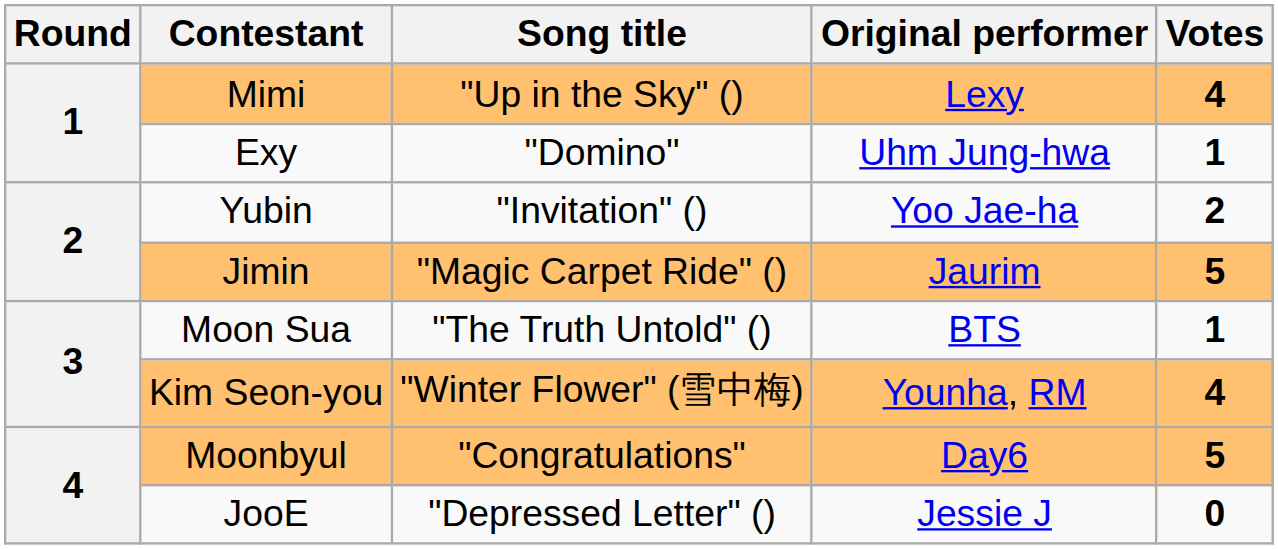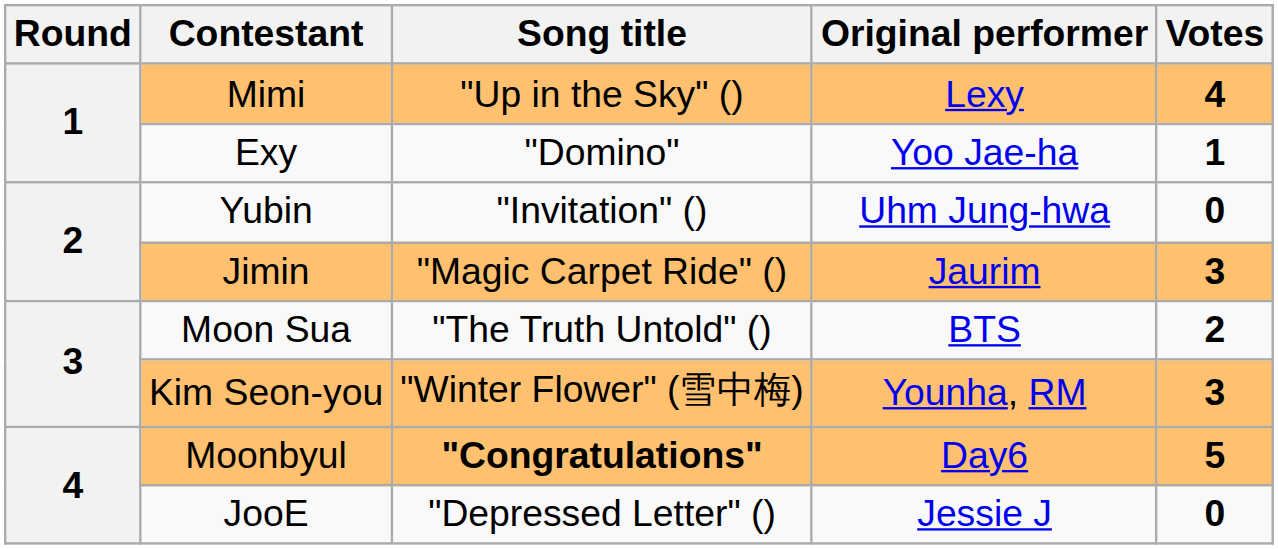Exy | Original performer: Uhm Jung-hwa -> Yoo Jae-ha
Yubin | Original performer: Yoo Jae-ha -> Uhm Jung-hwa
Yubin | Votes: 2 -> 0
Jimin | Votes: 5 -> 3
Moon Sua | Votes: 1 -> 2
Kim Seon-you | Votes: 4 -> 3
Moonbyul | Song title: normal -> bold
